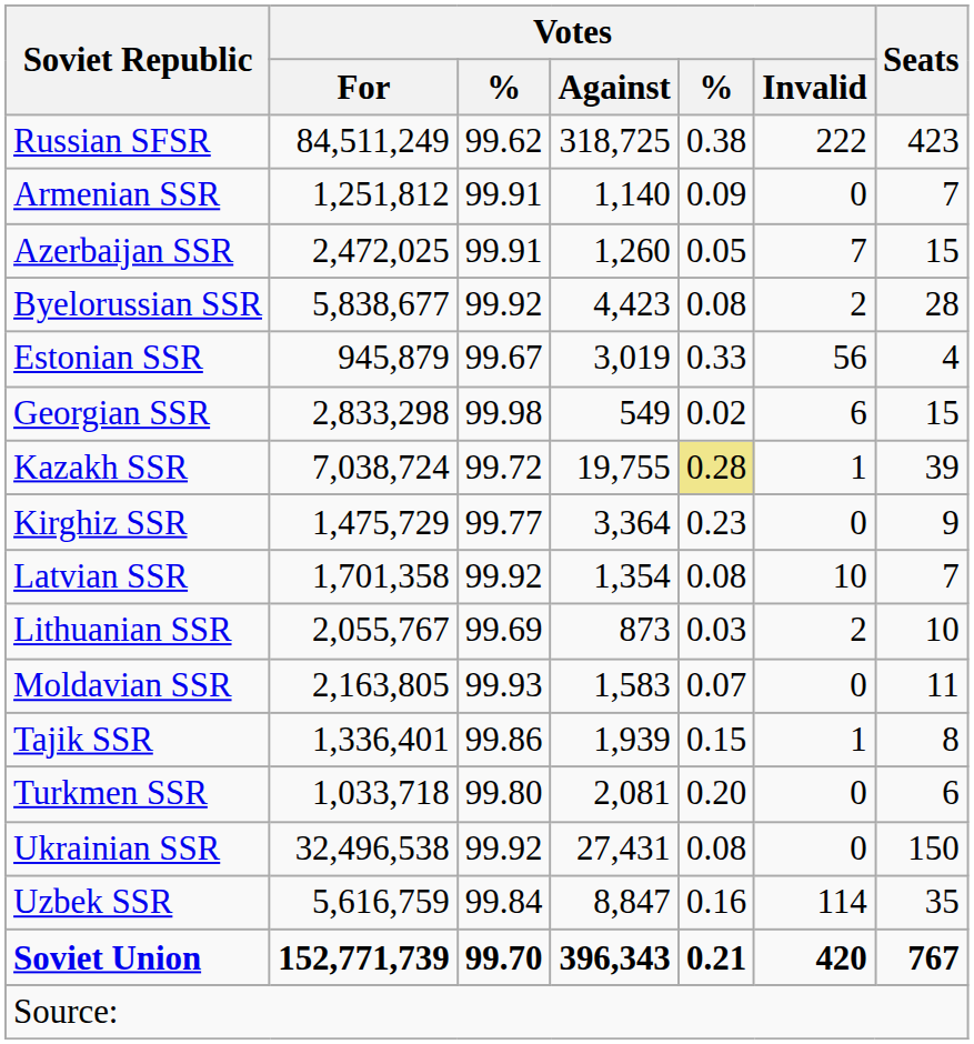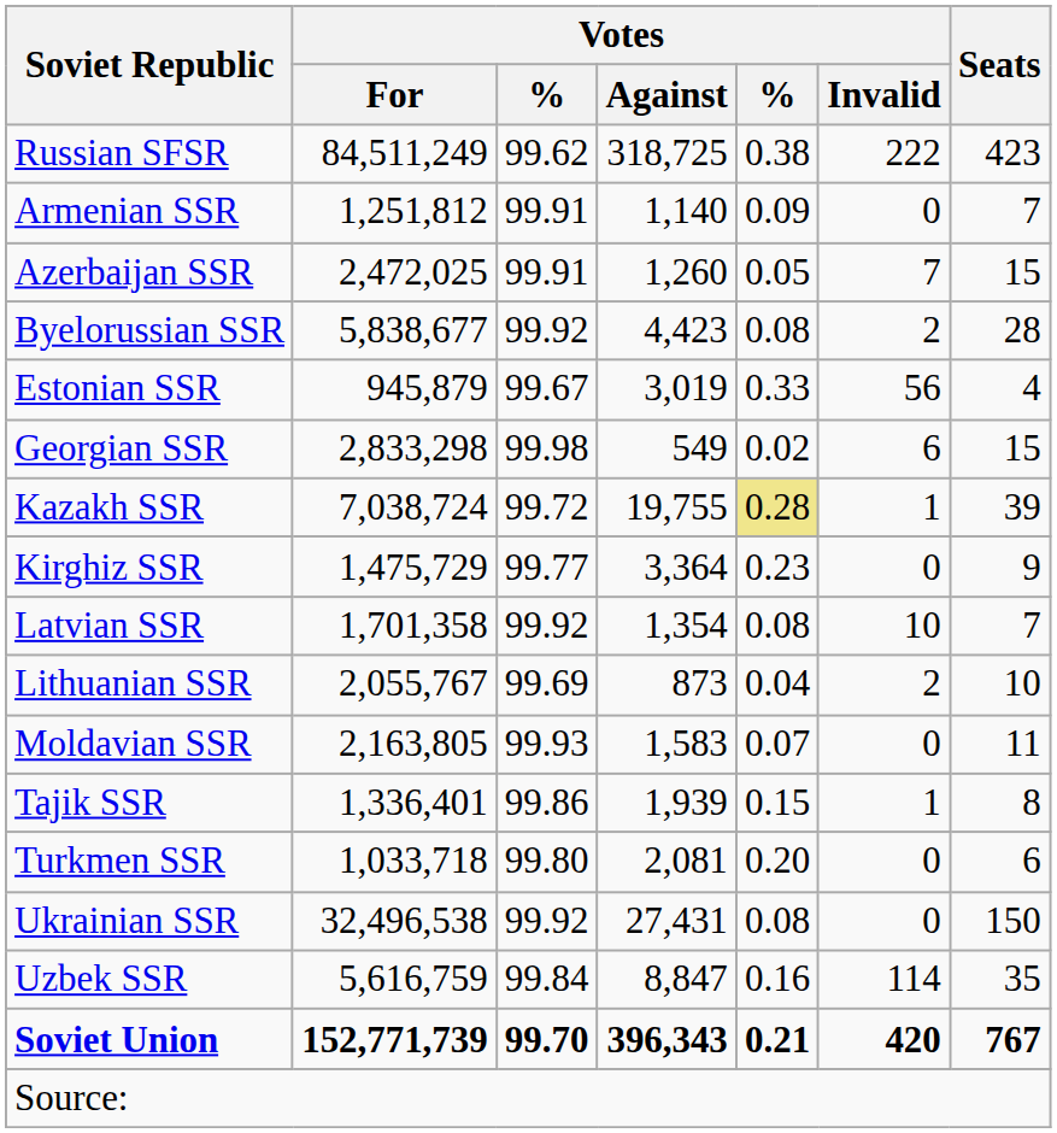Lithuanian SSR | column 5: 0.03 -> 0.04
